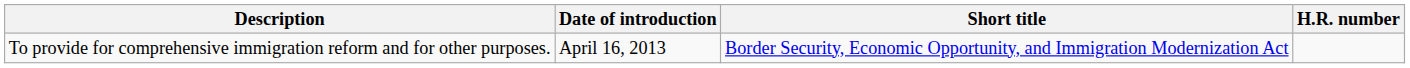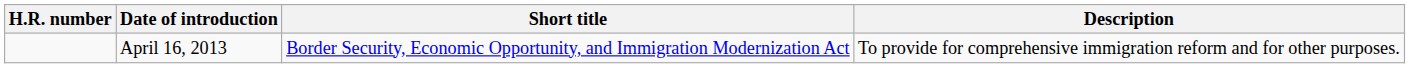columns swapped: H.R. number <-> Description
